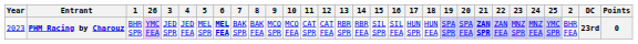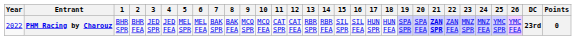columns swapped: 2 <-> 26
PHM Racing by Charouz | Year: 2023 -> 2022
PHM Racing by Charouz | 6: bold -> normal
